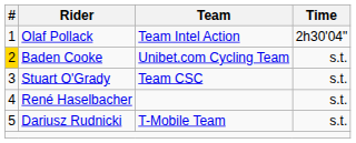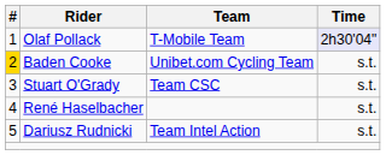Olaf Pollack | Team: Team Intel Action -> T-Mobile Team
Olaf Pollack | Time: no background -> lavender background
Dariusz Rudnicki | Team: T-Mobile Team -> Team Intel Action
